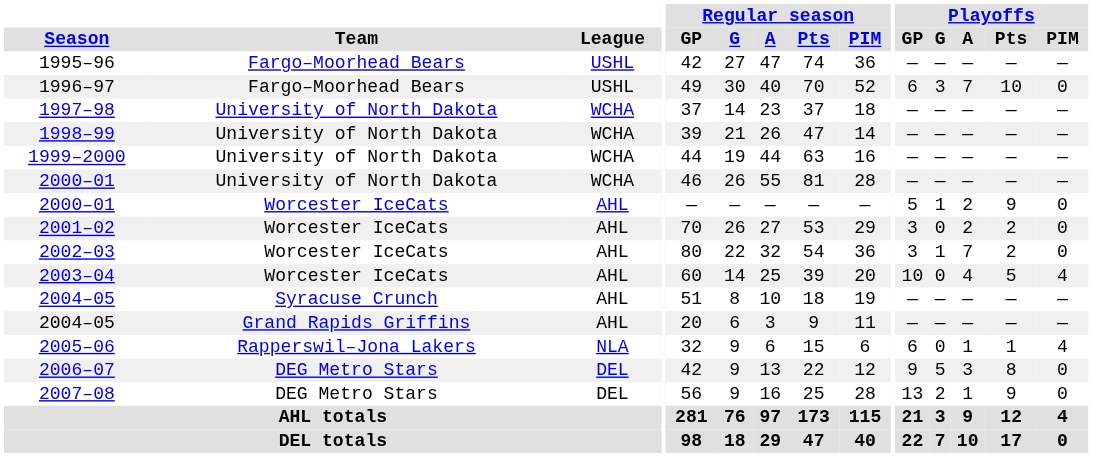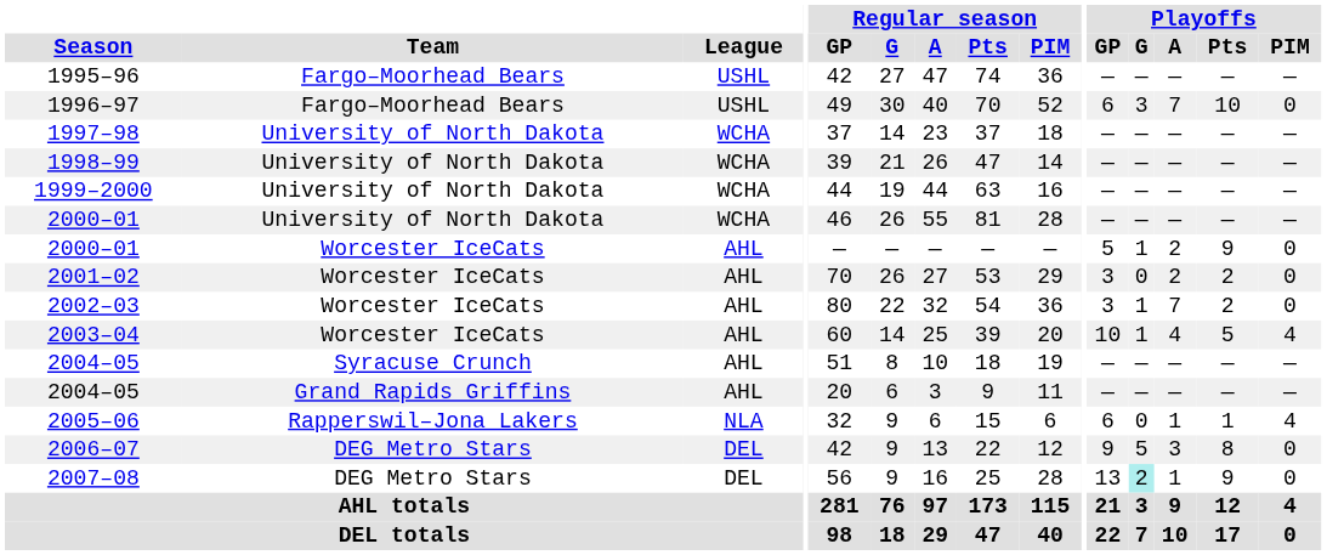2003–04 | Playoffs / G: 0 -> 1
2007–08 | Playoffs / G: no background -> paleturquoise background
